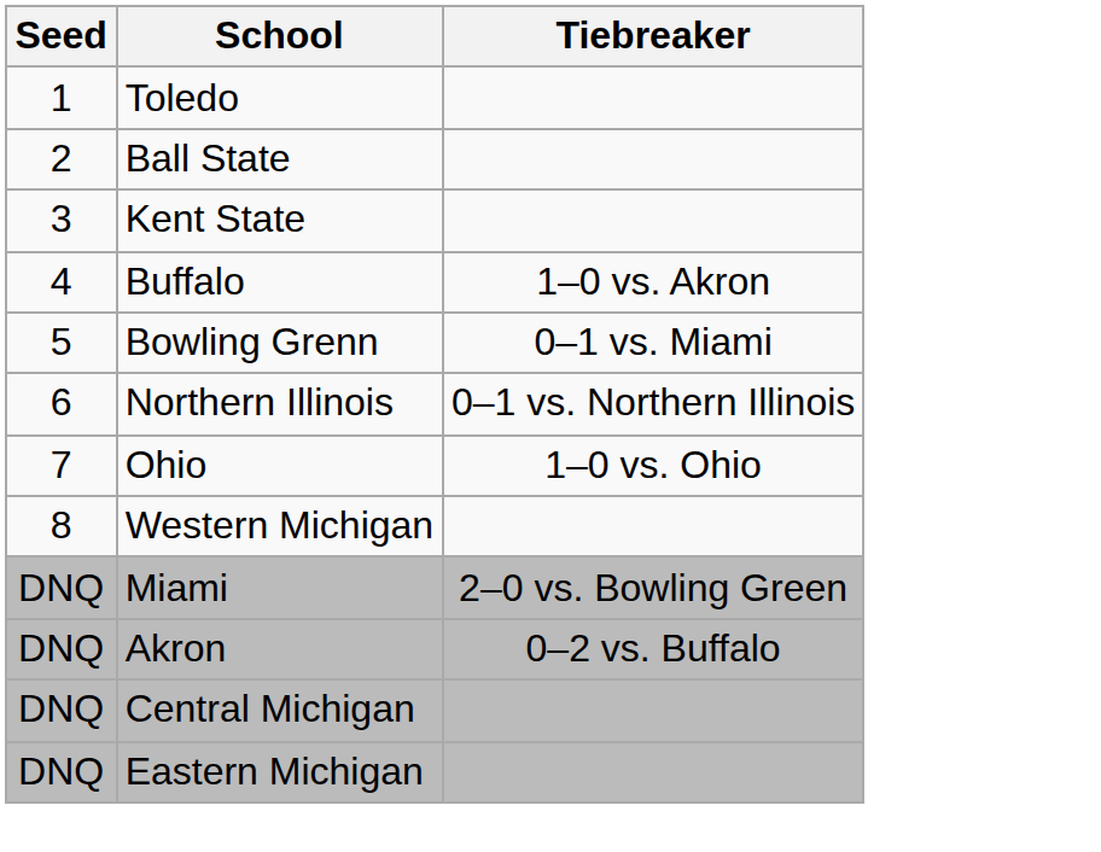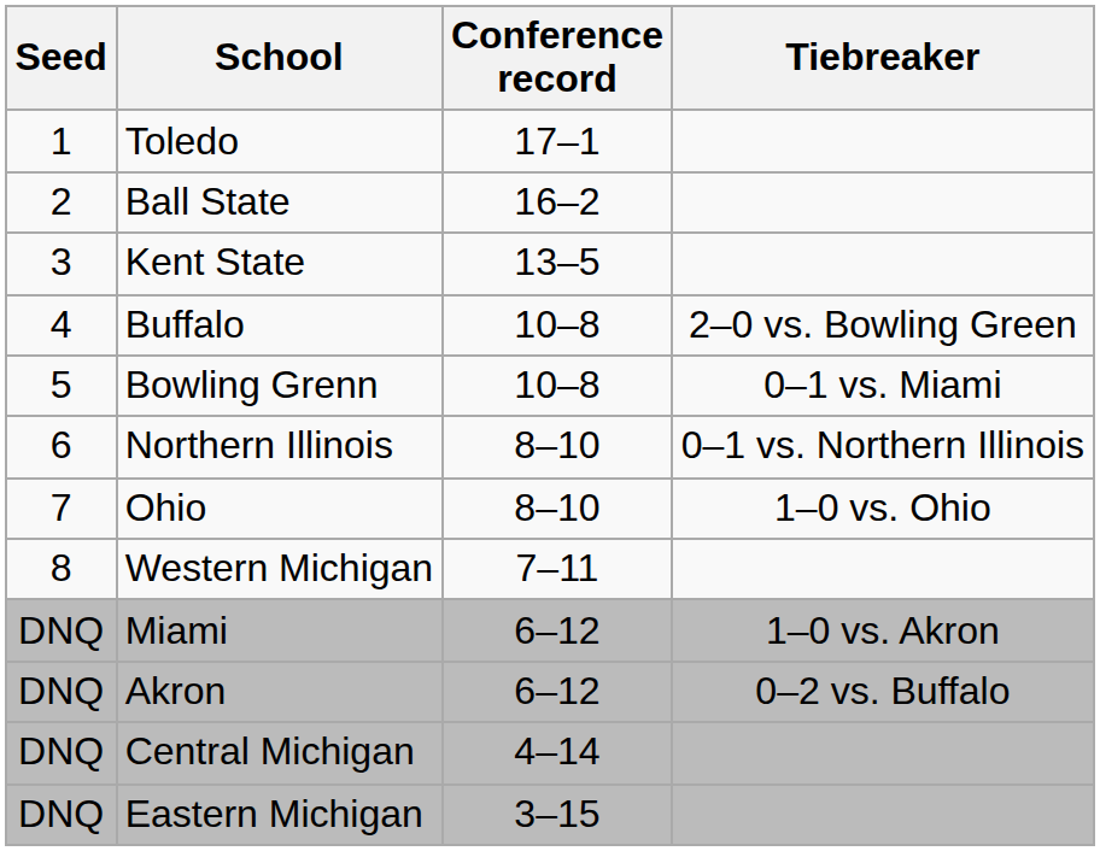+ column: Conference record | 17–1 | 16–2 | 13–5 | 10–8 | 10–8 | 8–10 | 8–10 | 7–11 | 6–12 | 6–12 | 4–14 | 3–15
Buffalo | Tiebreaker: 1–0 vs. Akron -> 2–0 vs. Bowling Green
Miami | Tiebreaker: 2–0 vs. Bowling Green -> 1–0 vs. Akron
